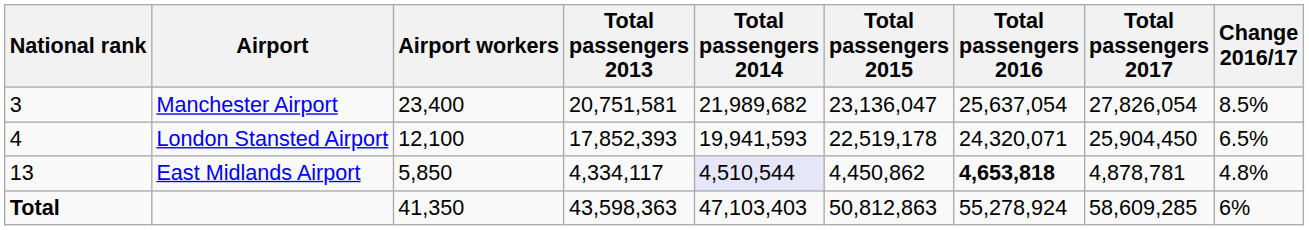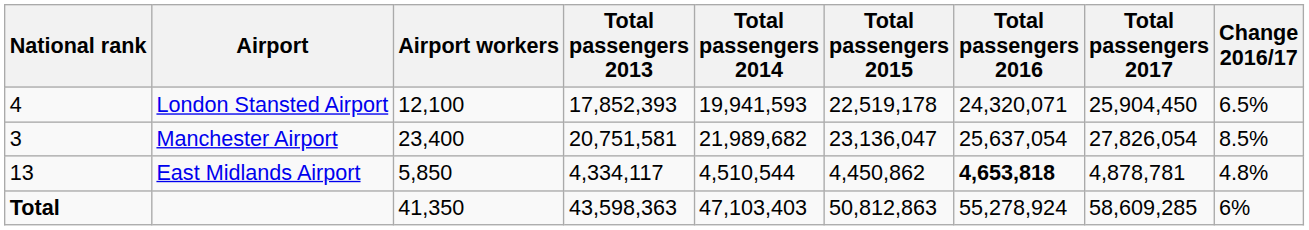rows swapped: Manchester Airport <-> London Stansted Airport
East Midlands Airport | Total passengers 2014: lavender background -> no background
